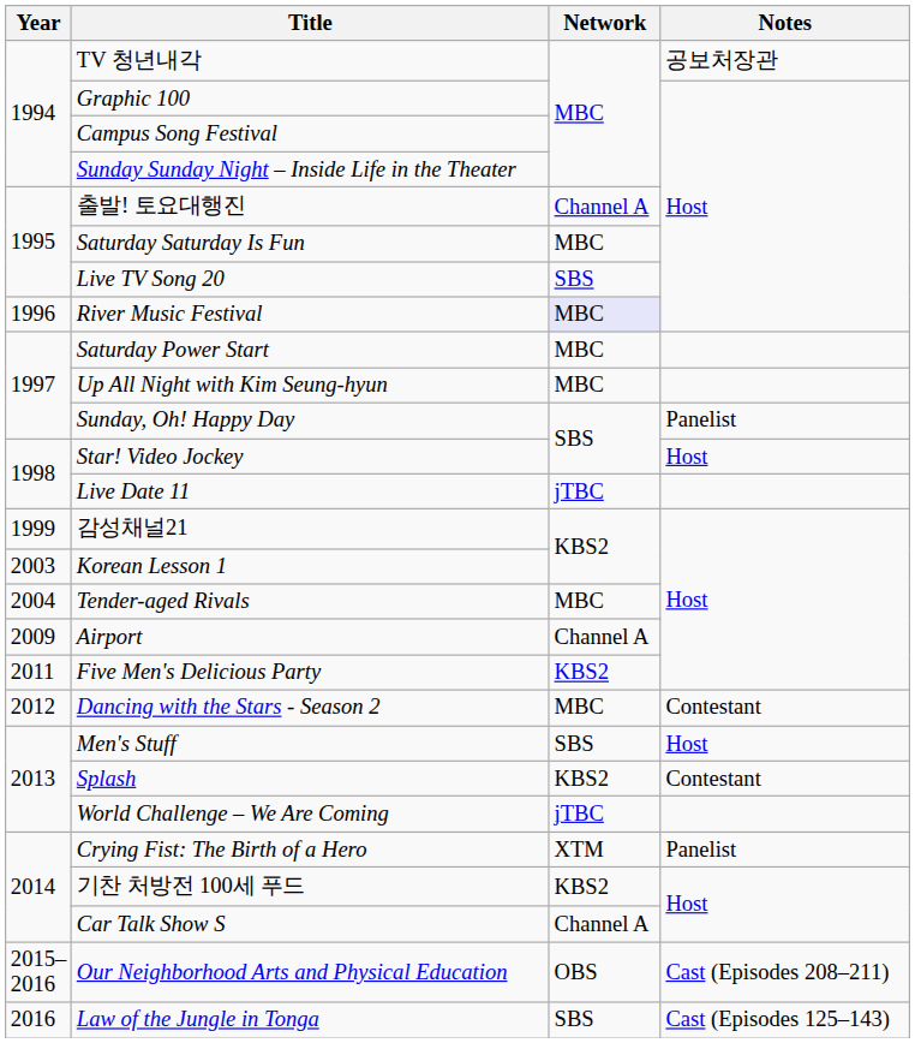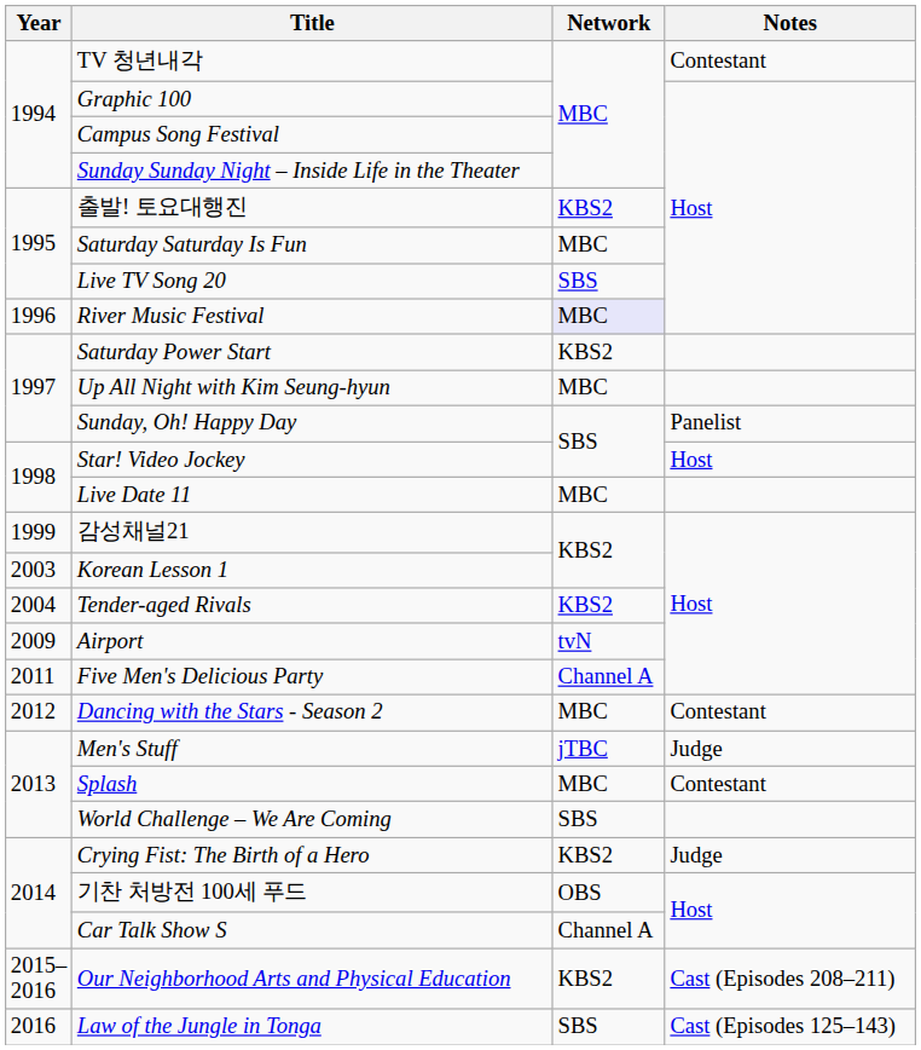TV 청년내각 | Notes: 공보처장관 -> Contestant
출발! 토요대행진 | Network: Channel A -> KBS2
Saturday Power Start | Network: MBC -> KBS2
Live Date 11 | Network: jTBC -> MBC
Tender-aged Rivals | Network: MBC -> KBS2
Airport | Network: Channel A -> tvN
Five Men's Delicious Party | Network: KBS2 -> Channel A
Men's Stuff | Network: SBS -> jTBC
Men's Stuff | Notes: Host -> Judge
Splash | Network: KBS2 -> MBC
World Challenge – We Are Coming | Network: jTBC -> SBS
Crying Fist: The Birth of a Hero | Network: XTM -> KBS2
Crying Fist: The Birth of a Hero | Notes: Panelist -> Judge
기찬 처방전 100세 푸드 | Network: KBS2 -> OBS
Our Neighborhood Arts and Physical Education | Network: OBS -> KBS2
